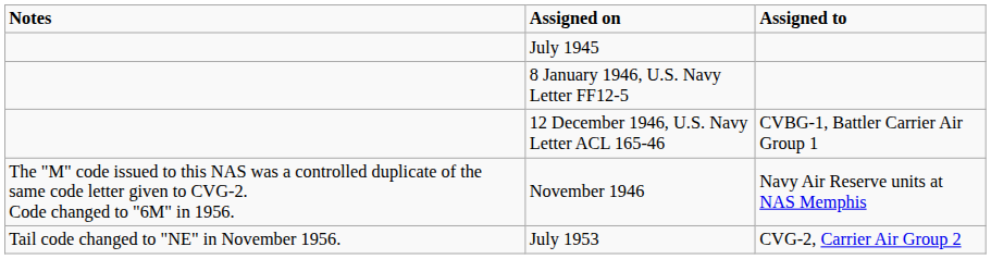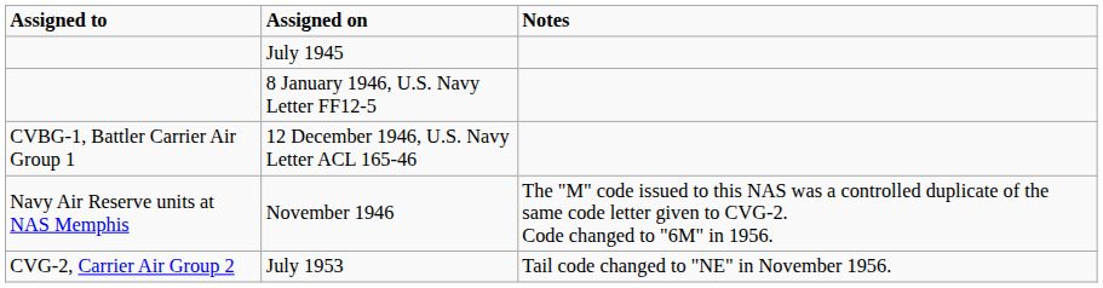columns swapped: Assigned to <-> Notes
